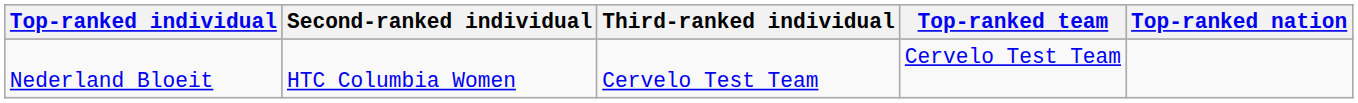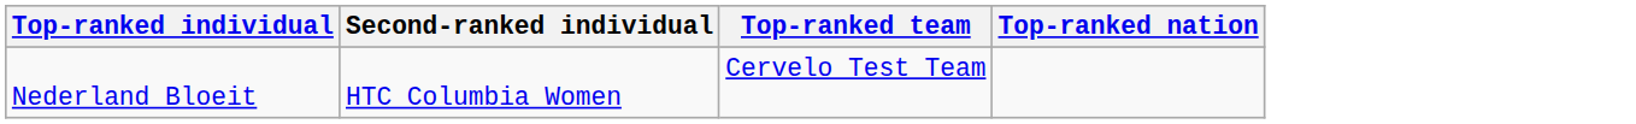- column: Third-ranked individual | Cervelo Test Team
